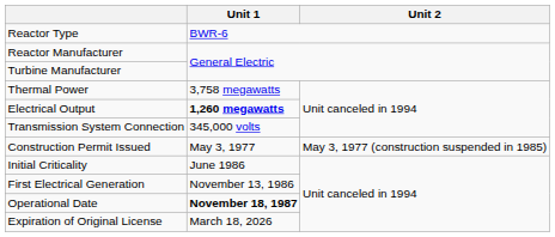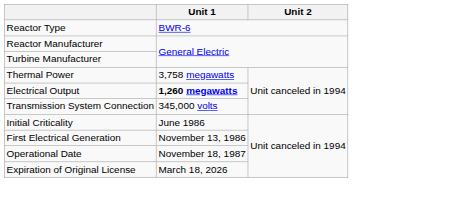- row: Construction Permit Issued | May 3, 1977 | May 3, 1977 (construction suspended in 1985)
Operational Date | Unit 1: bold -> normal
